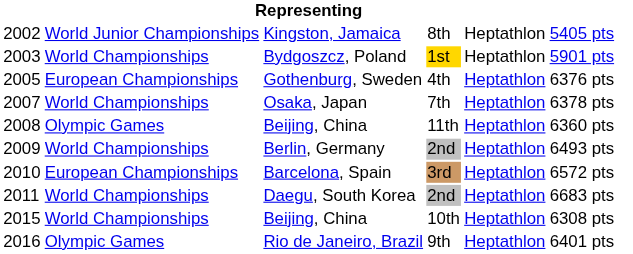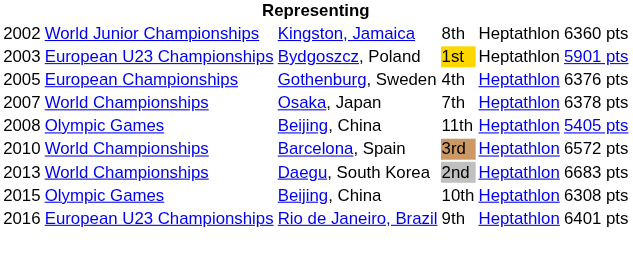Kingston, Jamaica | column 6: 5405 pts -> 6360 pts
Bydgoszcz, Poland | column 2: World Championships -> European U23 Championships
Beijing, China / 11th | column 6: 6360 pts -> 5405 pts
- row: 2009 | World Championships | Berlin, Germany | 2nd | Heptathlon | 6493 pts
Barcelona, Spain | column 2: European Championships -> World Championships
Daegu, South Korea | column 1: 2011 -> 2013
Beijing, China / 10th | column 2: World Championships -> Olympic Games
Rio de Janeiro, Brazil | column 2: Olympic Games -> European U23 Championships
